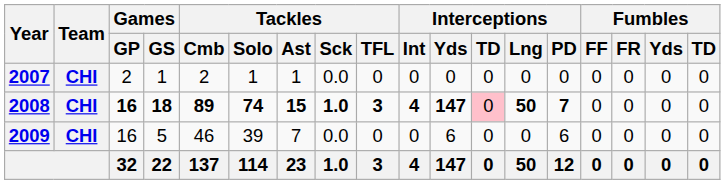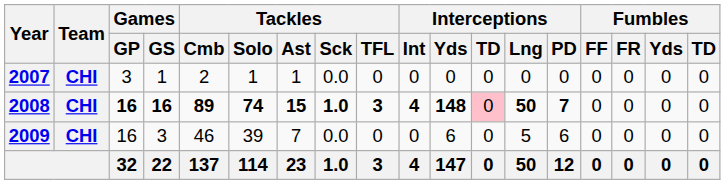2007 | Games / GP: 2 -> 3
2008 | Games / GS: 18 -> 16
2008 | Interceptions / Yds: 147 -> 148
2009 | Games / GS: 5 -> 3
2009 | Interceptions / Lng: 0 -> 5
